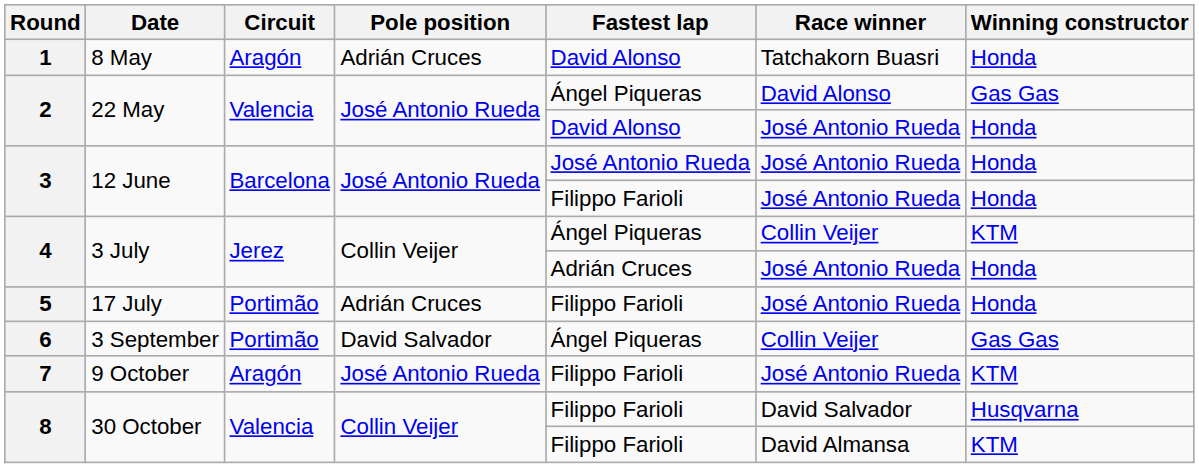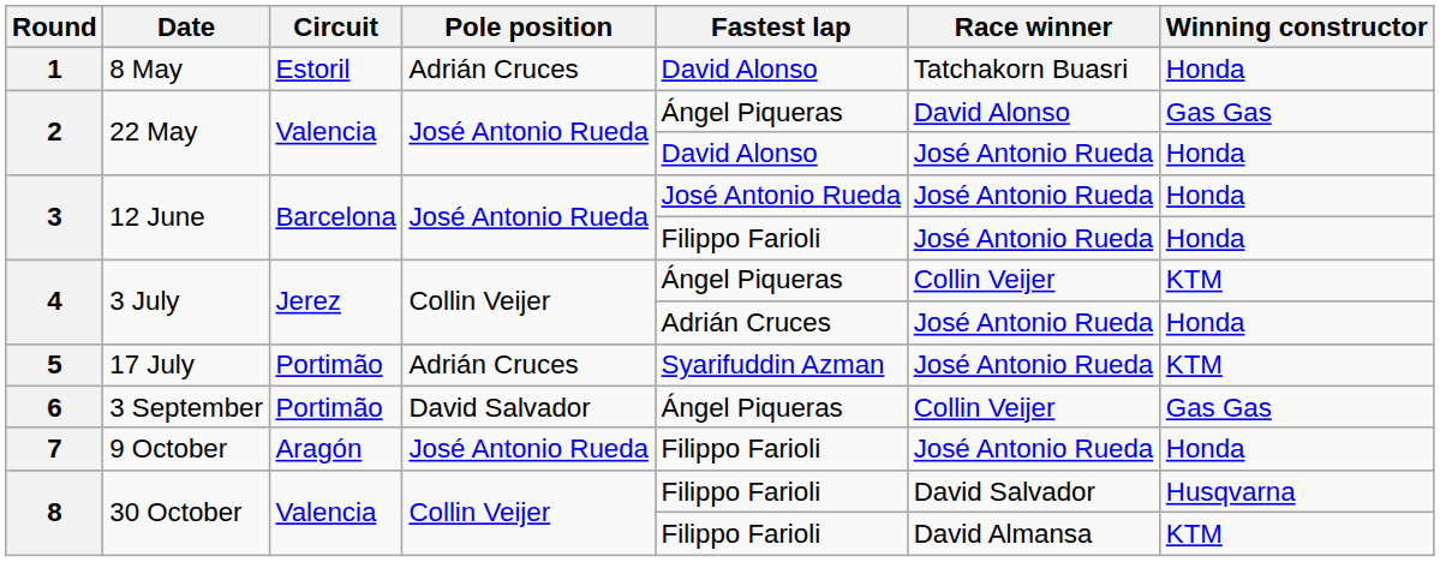1 | Circuit: Aragón -> Estoril
5 | Fastest lap: Filippo Farioli -> Syarifuddin Azman
5 | Winning constructor: Honda -> KTM
7 | Winning constructor: KTM -> Honda
